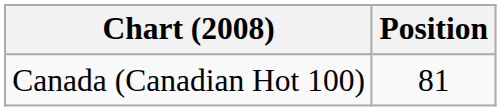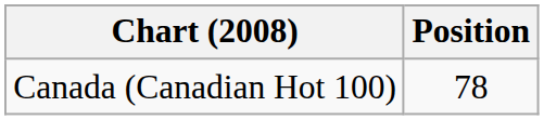Canada (Canadian Hot 100) | Position: 81 -> 78
